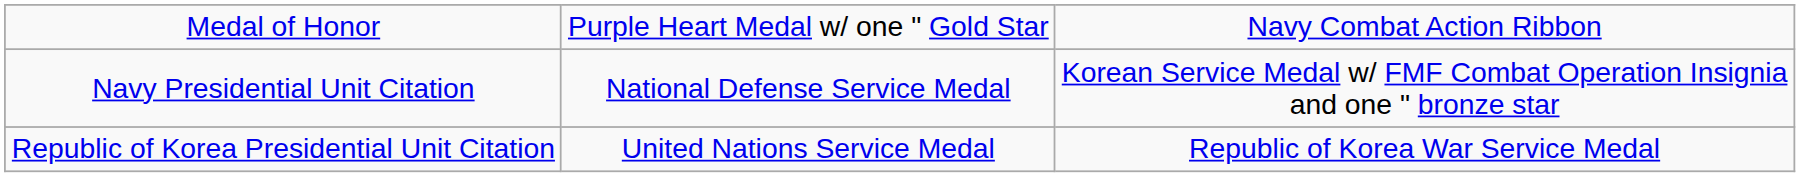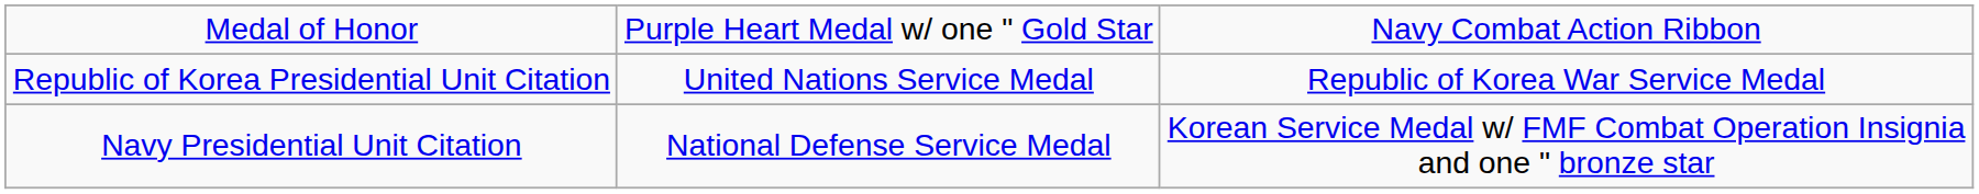rows swapped: Navy Presidential Unit Citation <-> Republic of Korea Presidential Unit Citation
